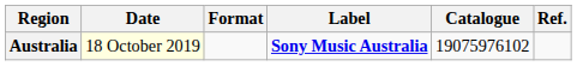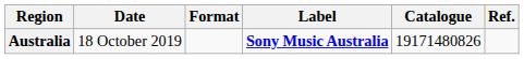Australia | Date: lightyellow background -> no background
Australia | Catalogue: 19075976102 -> 19171480826
